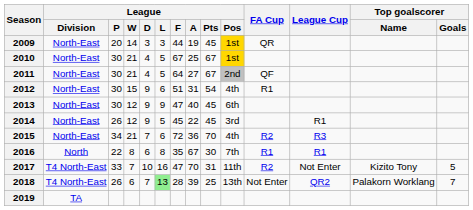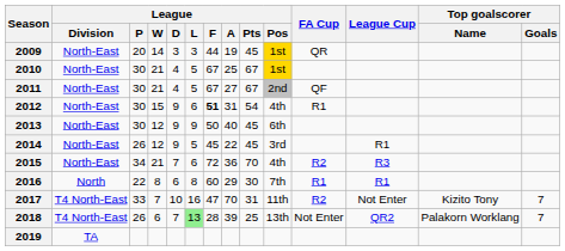2011 | League / F: 64 -> 67
2012 | League / F: normal -> bold
2013 | League / F: 47 -> 50
2016 | League / F: 35 -> 60
2016 | League / A: 67 -> 29
2017 | Top goalscorer / Goals: 5 -> 7
